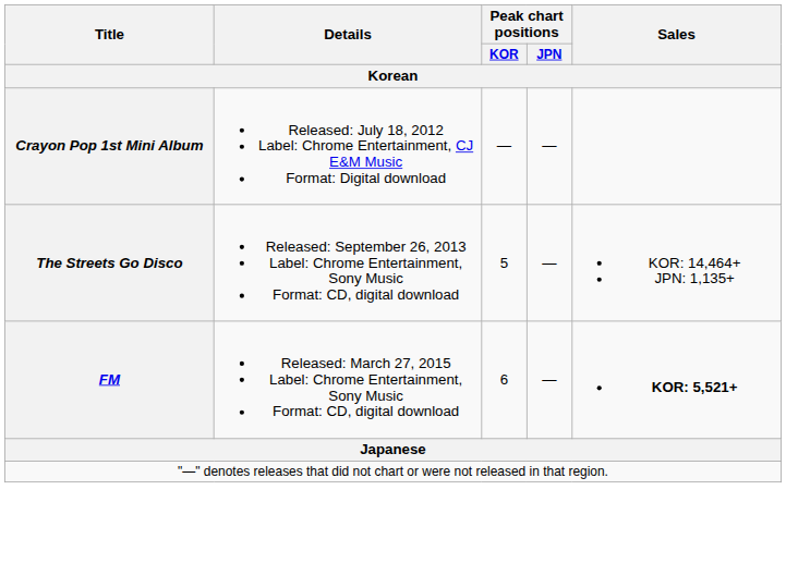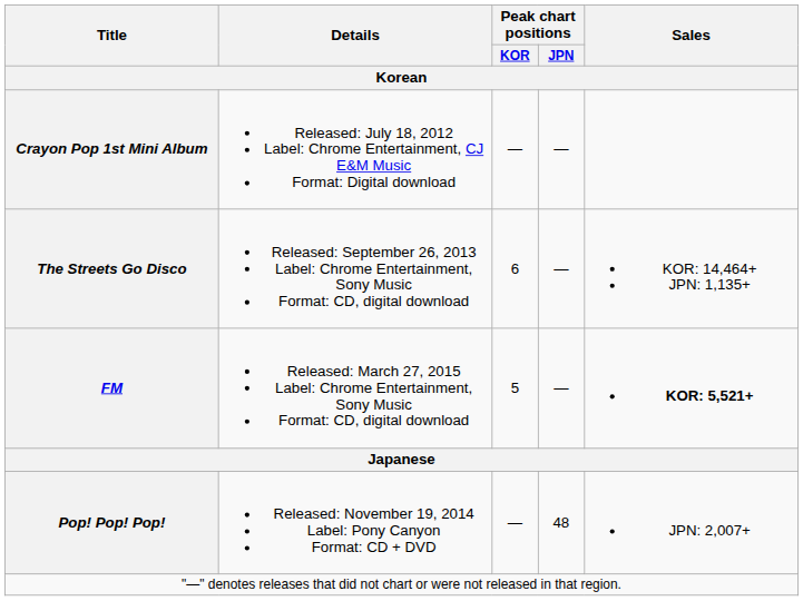The Streets Go Disco | Peak chart positions / KOR: 5 -> 6
FM | Peak chart positions / KOR: 6 -> 5
+ row: Pop! Pop! Pop! | Released: November 19, 2014 Label: Pony Canyon Format: CD + DVD | — | 48 | JPN: 2,007+
